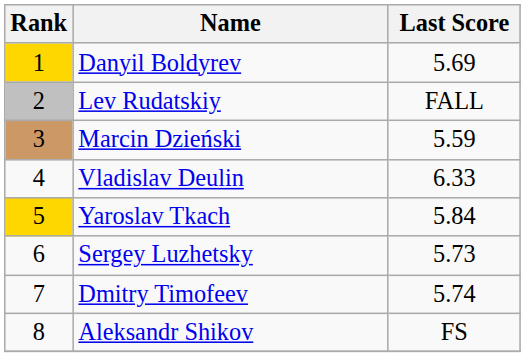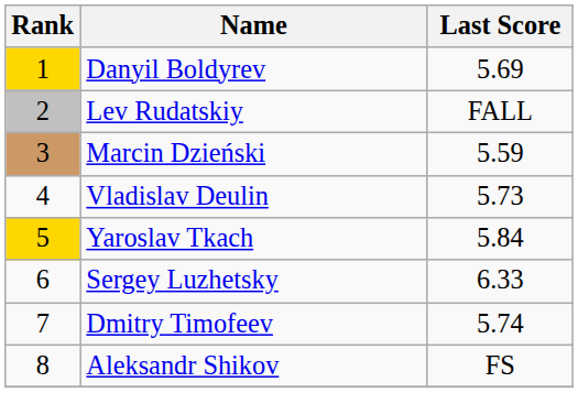Vladislav Deulin | Last Score: 6.33 -> 5.73
Sergey Luzhetsky | Last Score: 5.73 -> 6.33
